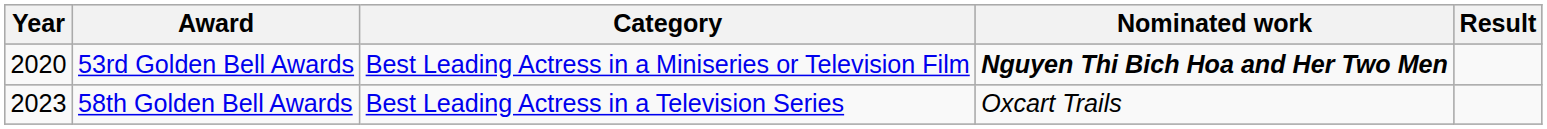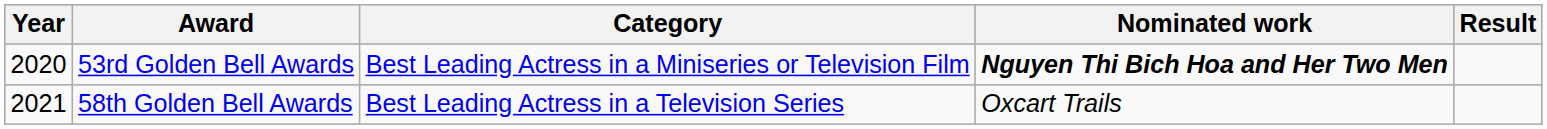58th Golden Bell Awards | Year: 2023 -> 2021
